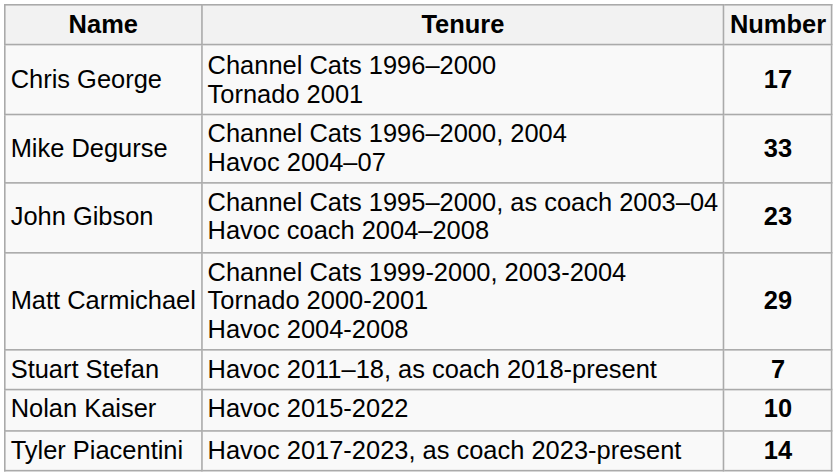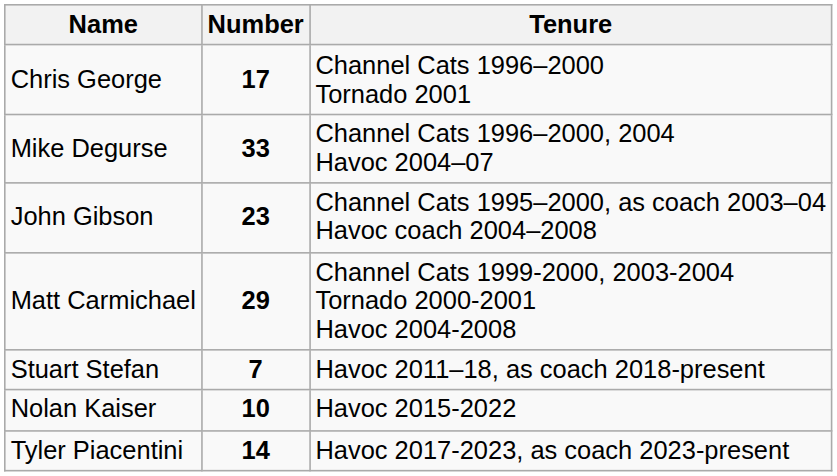columns swapped: Number <-> Tenure
